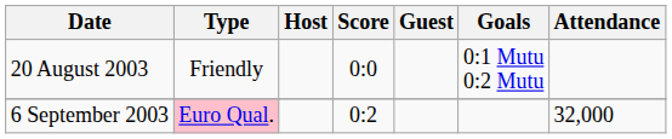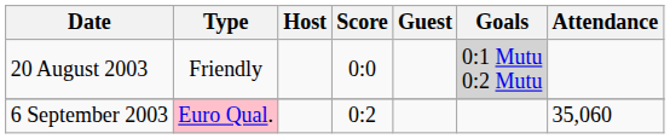20 August 2003 | Goals: no background -> lightgrey background
6 September 2003 | Attendance: 32,000 -> 35,060
